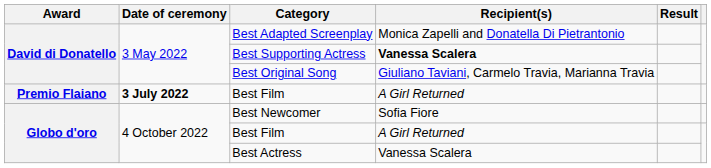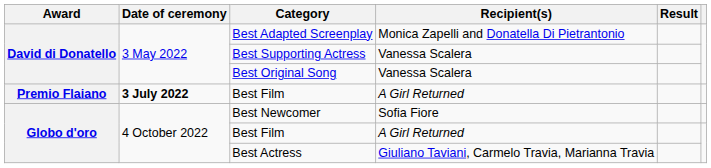Best Supporting Actress | Recipient(s): bold -> normal
Best Original Song | Recipient(s): Giuliano Taviani, Carmelo Travia, Marianna Travia -> Vanessa Scalera
Best Actress | Recipient(s): Vanessa Scalera -> Giuliano Taviani, Carmelo Travia, Marianna Travia
